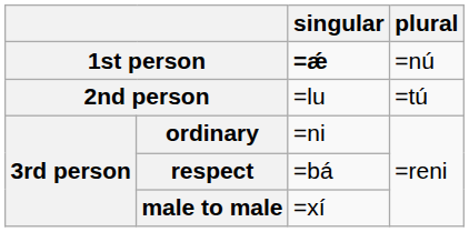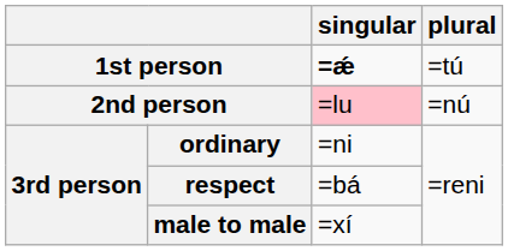1st person | plural: =nú -> =tú
2nd person | singular: no background -> pink background
2nd person | plural: =tú -> =nú
